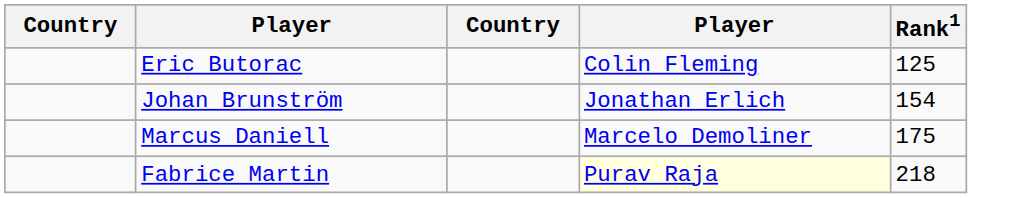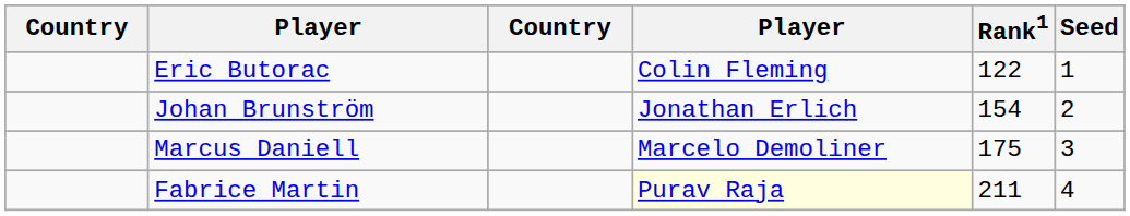+ column: Seed | 1 | 2 | 3 | 4
Eric Butorac | Rank1: 125 -> 122
Fabrice Martin | Rank1: 218 -> 211
